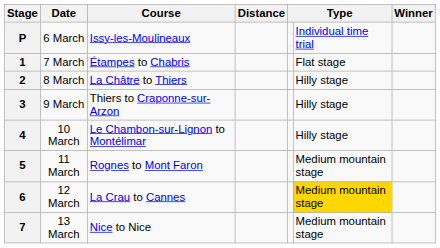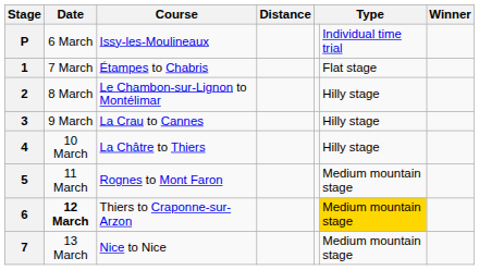2 | Course: La Châtre to Thiers -> Le Chambon-sur-Lignon to Montélimar
3 | Course: Thiers to Craponne-sur-Arzon -> La Crau to Cannes
4 | Course: Le Chambon-sur-Lignon to Montélimar -> La Châtre to Thiers
6 | Date: normal -> bold
6 | Course: La Crau to Cannes -> Thiers to Craponne-sur-Arzon
